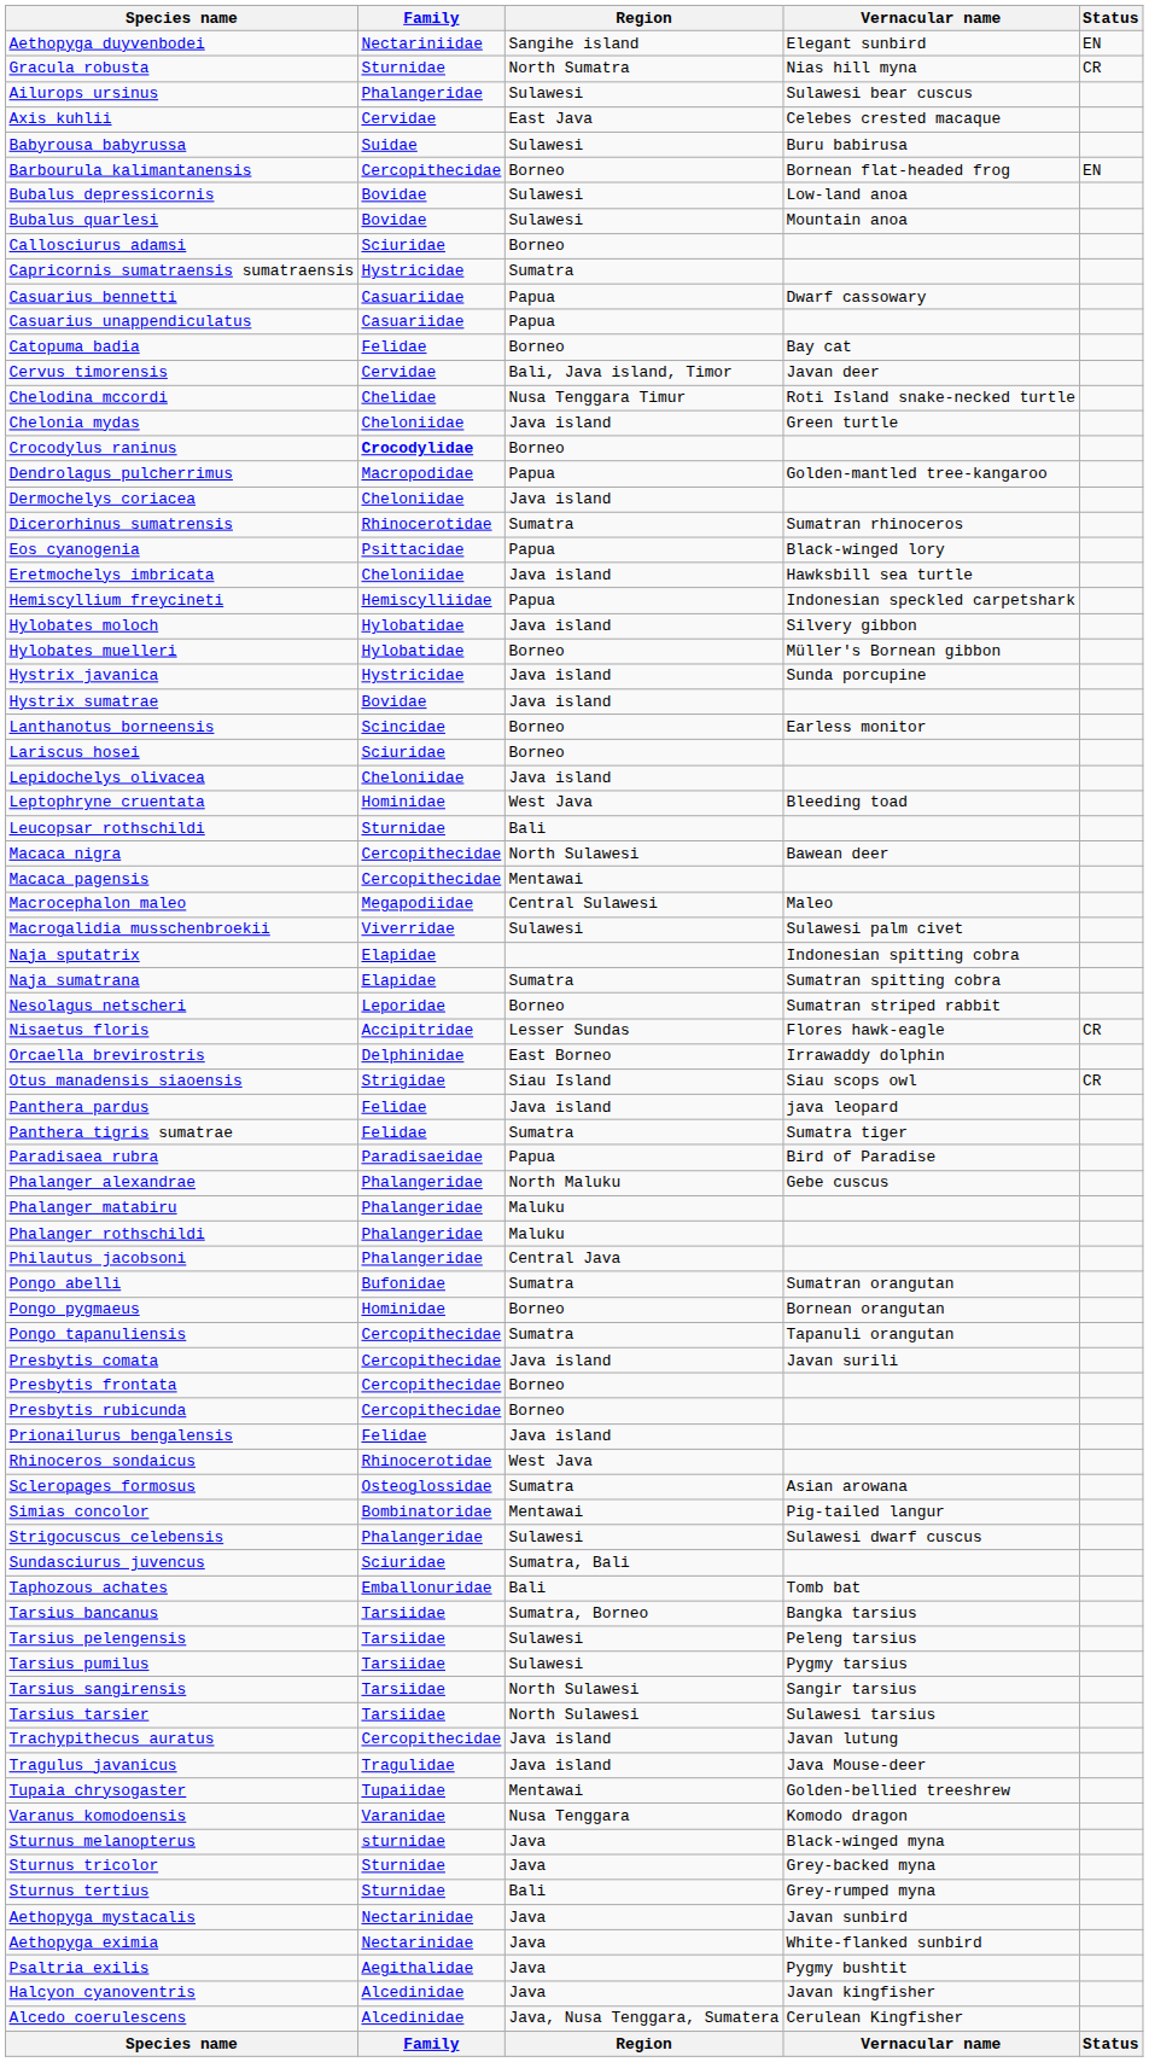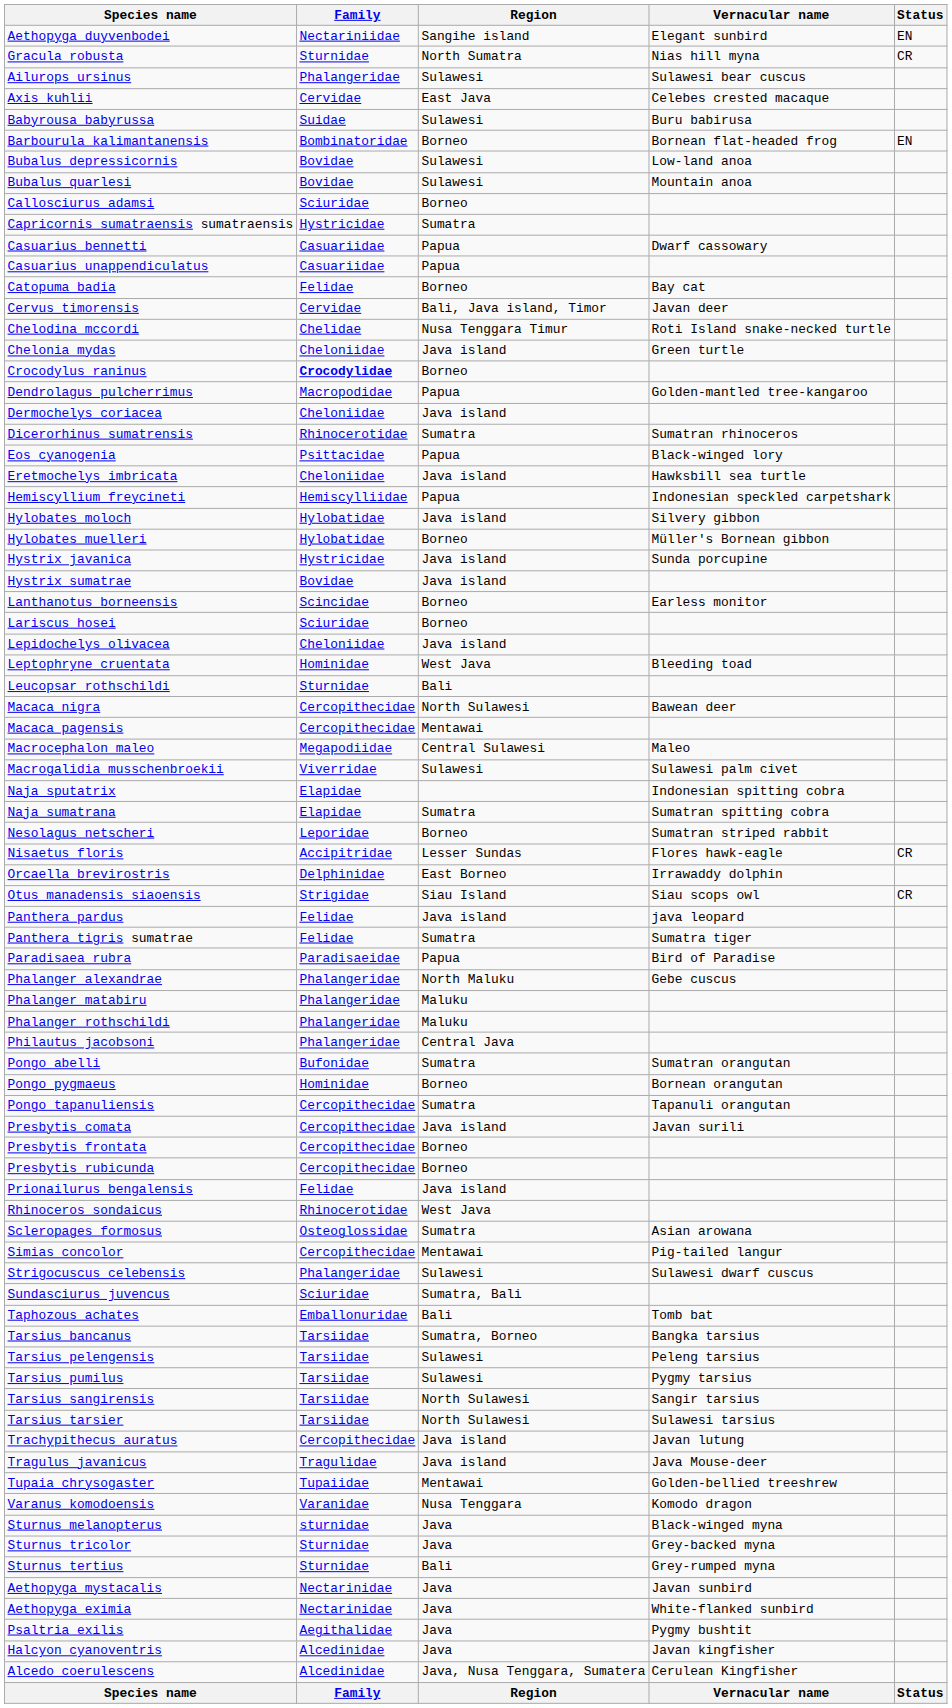Barbourula kalimantanensis | Family: Cercopithecidae -> Bombinatoridae
Simias concolor | Family: Bombinatoridae -> Cercopithecidae
